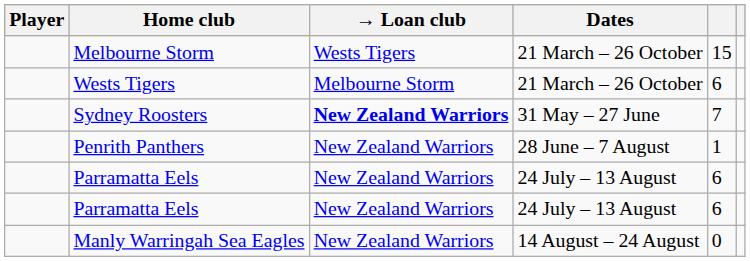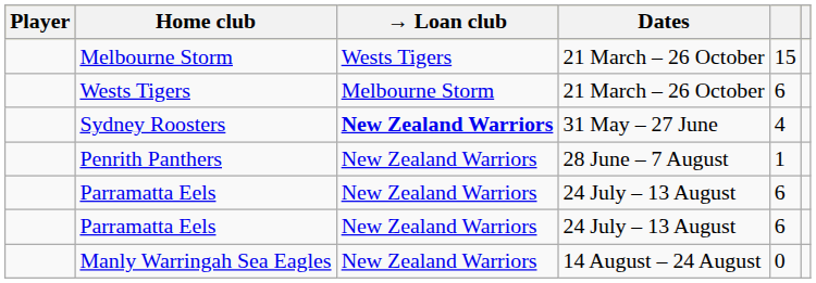Sydney Roosters | column 5: 7 -> 4
